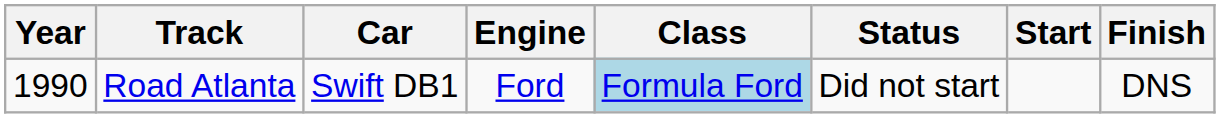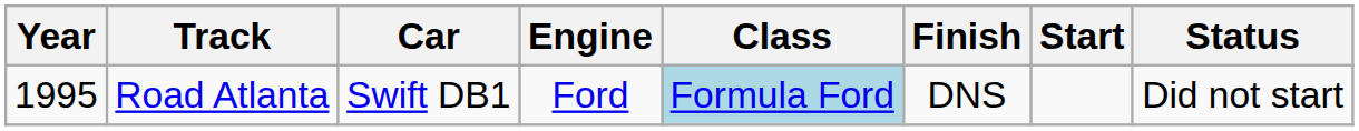columns swapped: Finish <-> Status
Road Atlanta | Year: 1990 -> 1995
